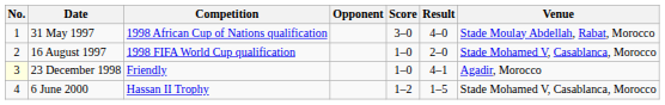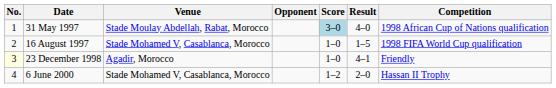columns swapped: Venue <-> Competition
31 May 1997 | Score: no background -> lightblue background
16 August 1997 | Result: 2–0 -> 1–5
6 June 2000 | Result: 1–5 -> 2–0
